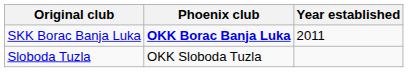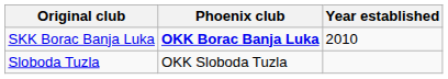SKK Borac Banja Luka | Year established: 2011 -> 2010
